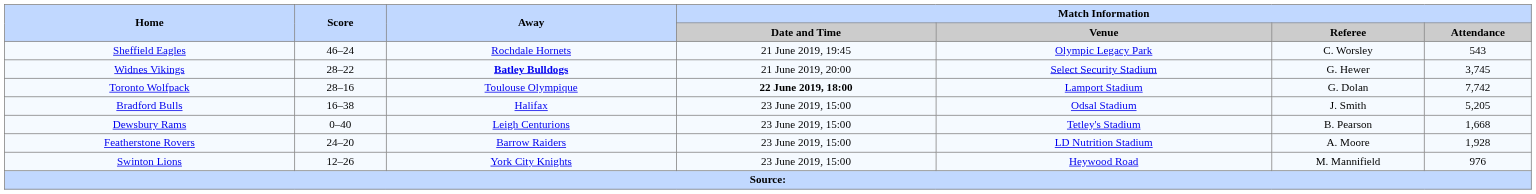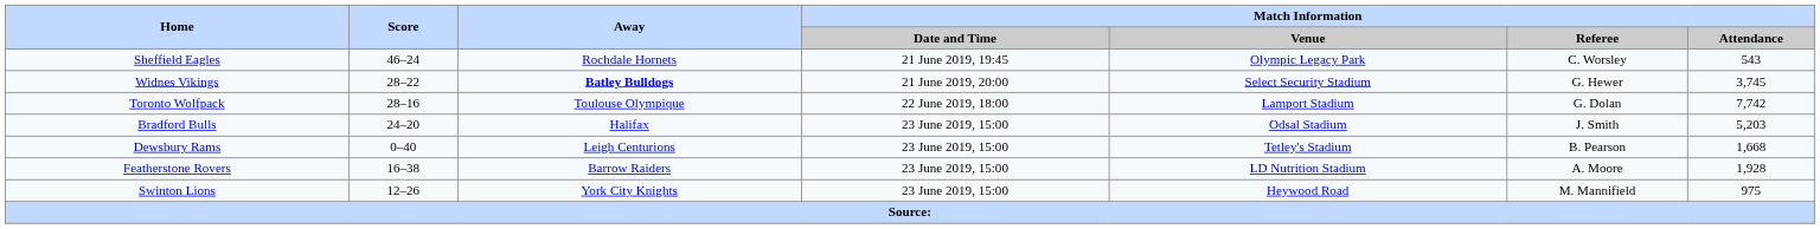Toronto Wolfpack | Match Information / Date and Time: bold -> normal
Bradford Bulls | Score: 16–38 -> 24–20
Bradford Bulls | Match Information / Attendance: 5,205 -> 5,203
Featherstone Rovers | Score: 24–20 -> 16–38
Swinton Lions | Match Information / Attendance: 976 -> 975
